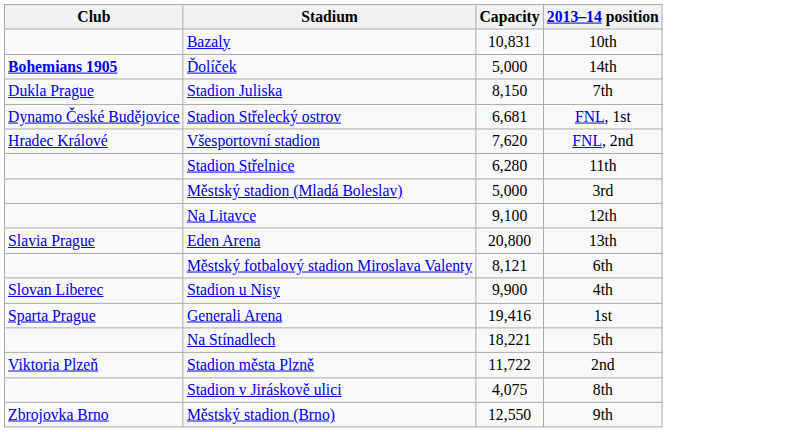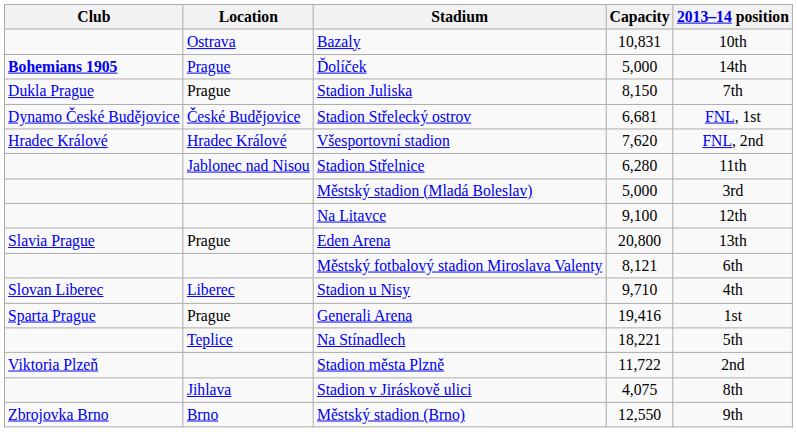+ column: Location | Ostrava | Prague | Prague | České Budějovice | Hradec Králové | Jablonec nad Nisou | Prague | Liberec | Prague | Teplice | Jihlava | Brno
Stadion u Nisy | Capacity: 9,900 -> 9,710
